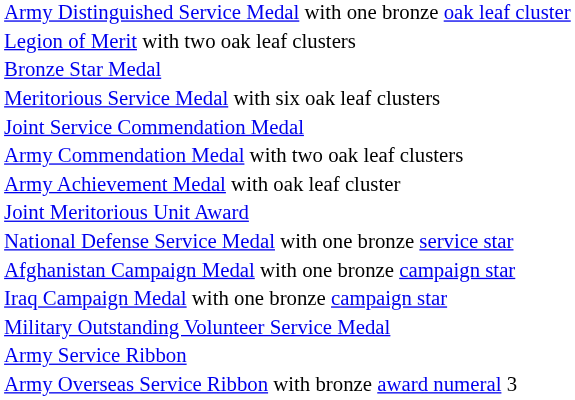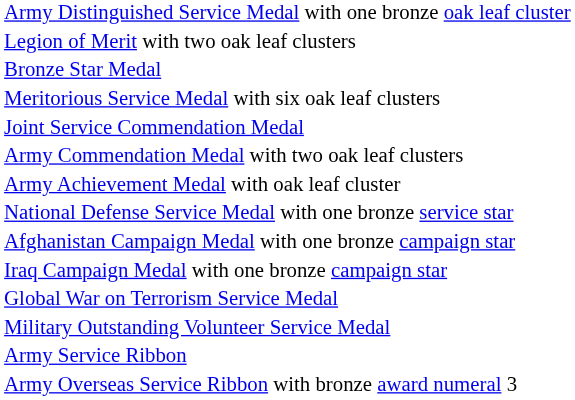- row: Joint Meritorious Unit Award
+ row: Global War on Terrorism Service Medal
